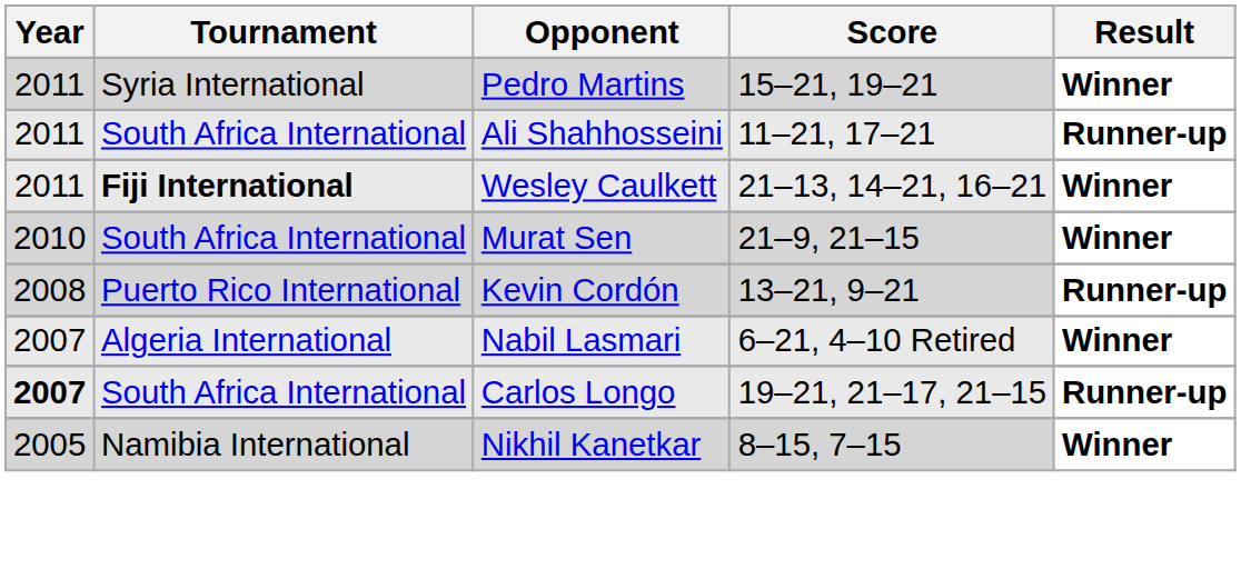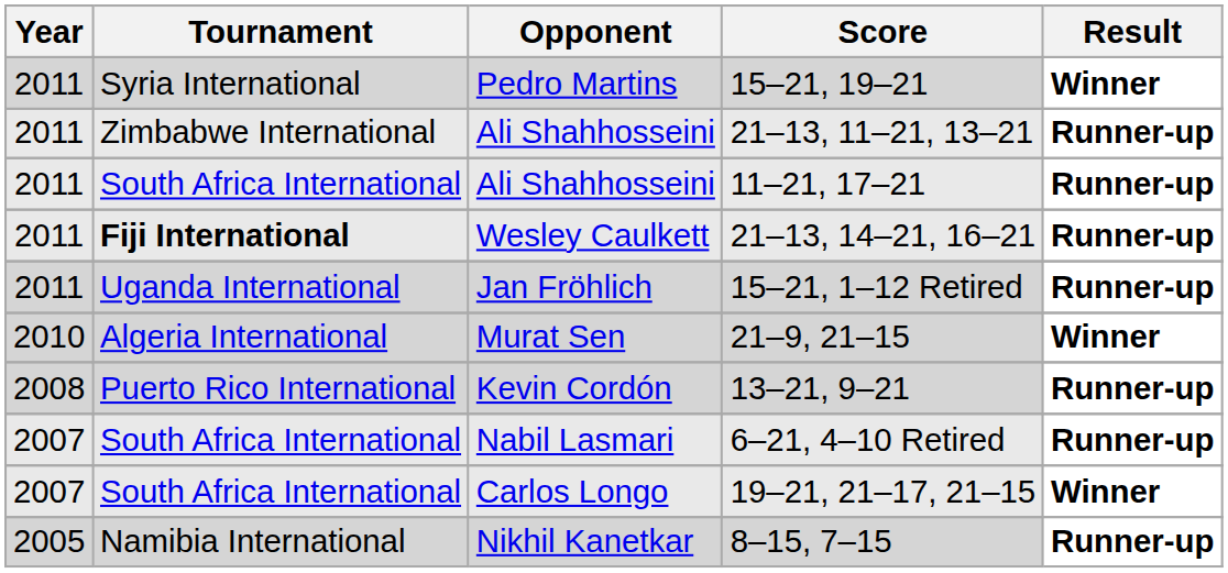+ row: 2011 | Zimbabwe International | Ali Shahhosseini | 21–13, 11–21, 13–21 | Runner-up
Wesley Caulkett | Result: Winner -> Runner-up
+ row: 2011 | Uganda International | Jan Fröhlich | 15–21, 1–12 Retired | Runner-up
Murat Sen | Tournament: South Africa International -> Algeria International
Nabil Lasmari | Tournament: Algeria International -> South Africa International
Nabil Lasmari | Result: Winner -> Runner-up
Carlos Longo | Year: bold -> normal
Carlos Longo | Result: Runner-up -> Winner
Nikhil Kanetkar | Result: Winner -> Runner-up
